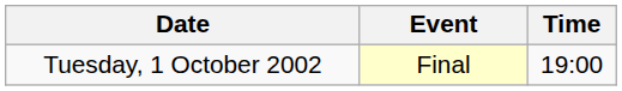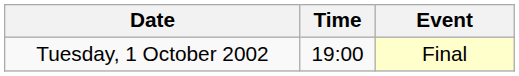columns swapped: Time <-> Event
